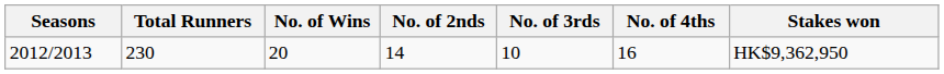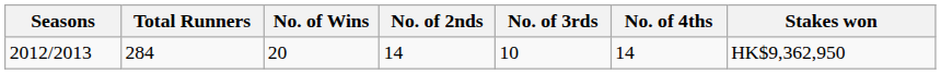2012/2013 | Total Runners: 230 -> 284
2012/2013 | No. of 4ths: 16 -> 14
